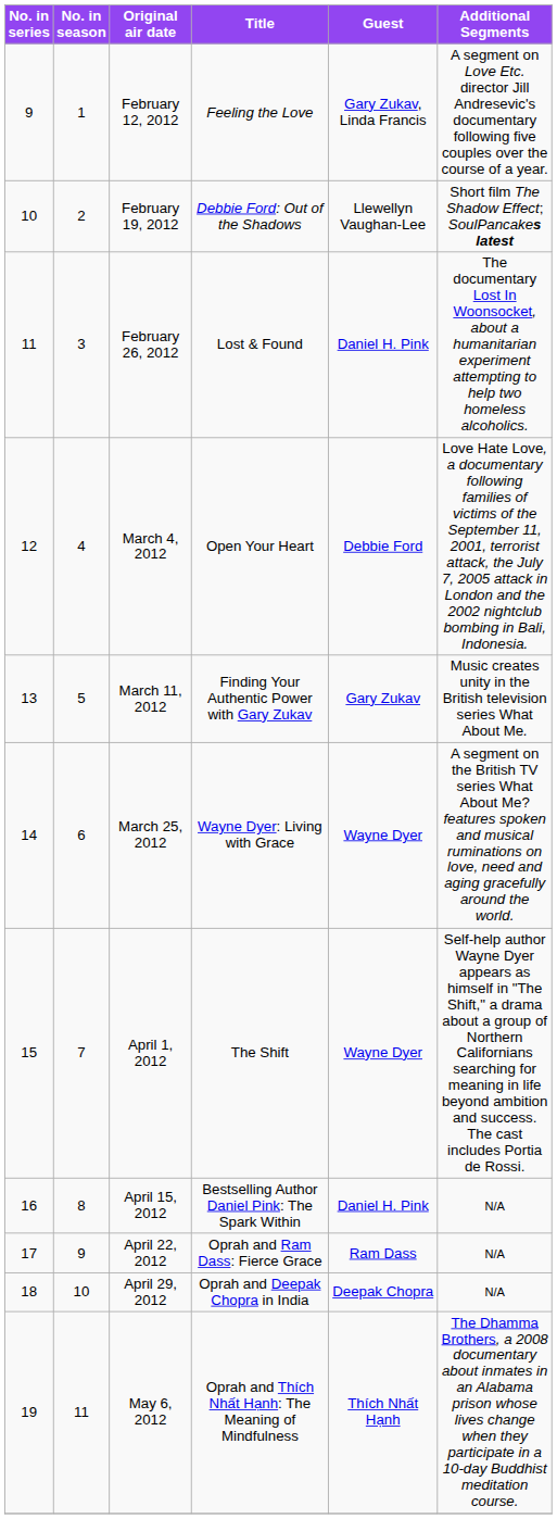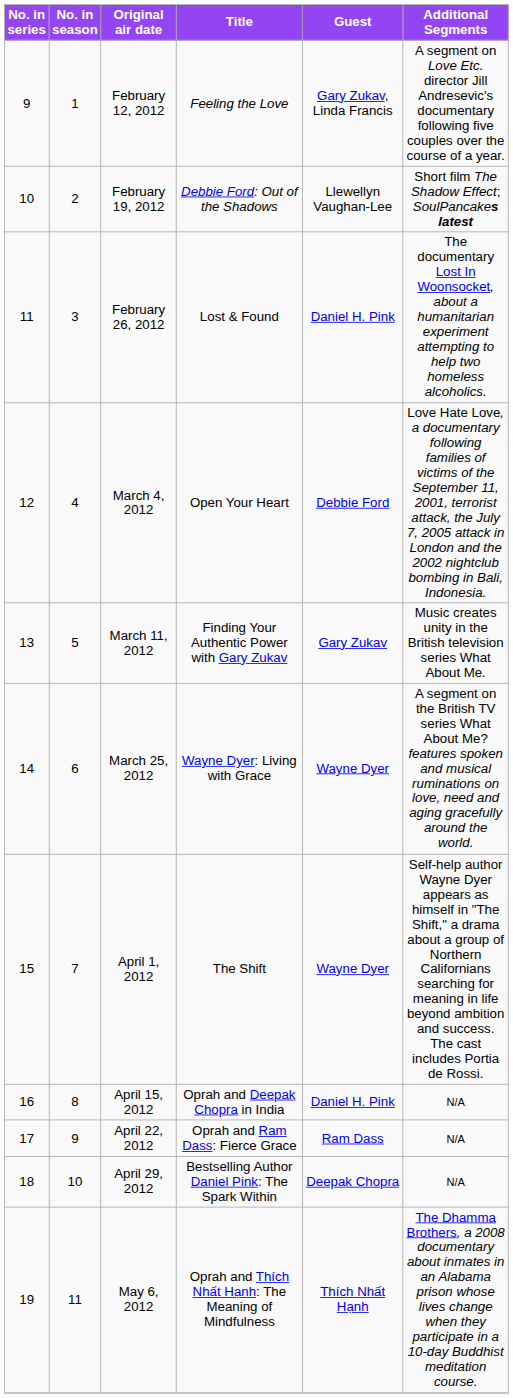April 15, 2012 | Title: Bestselling Author Daniel Pink: The Spark Within -> Oprah and Deepak Chopra in India
April 29, 2012 | Title: Oprah and Deepak Chopra in India -> Bestselling Author Daniel Pink: The Spark Within
